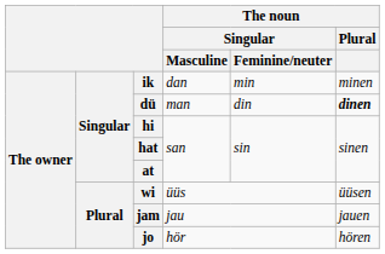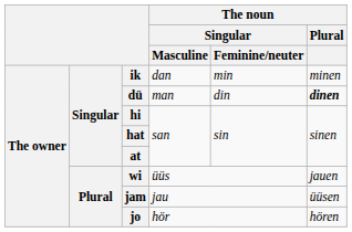wi | The noun / Plural: üüsen -> jauen
jam | The noun / Plural: jauen -> üüsen
